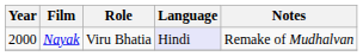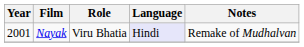Nayak | Year: 2000 -> 2001
